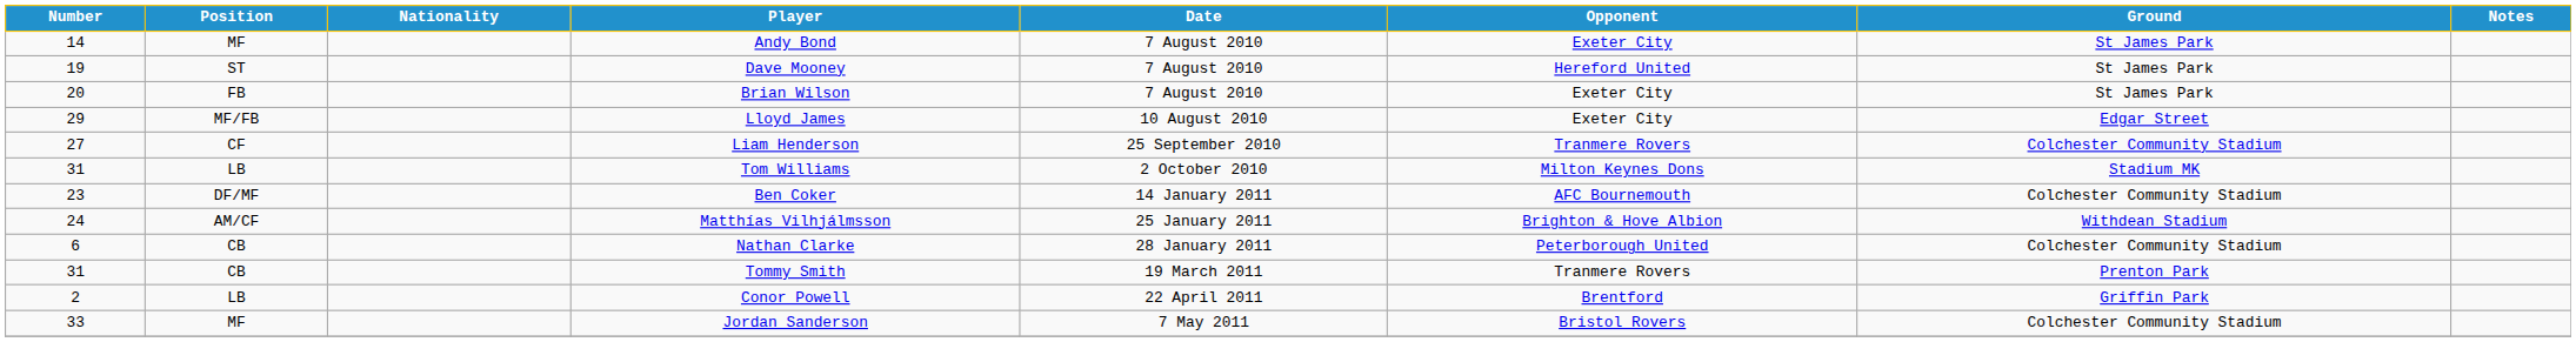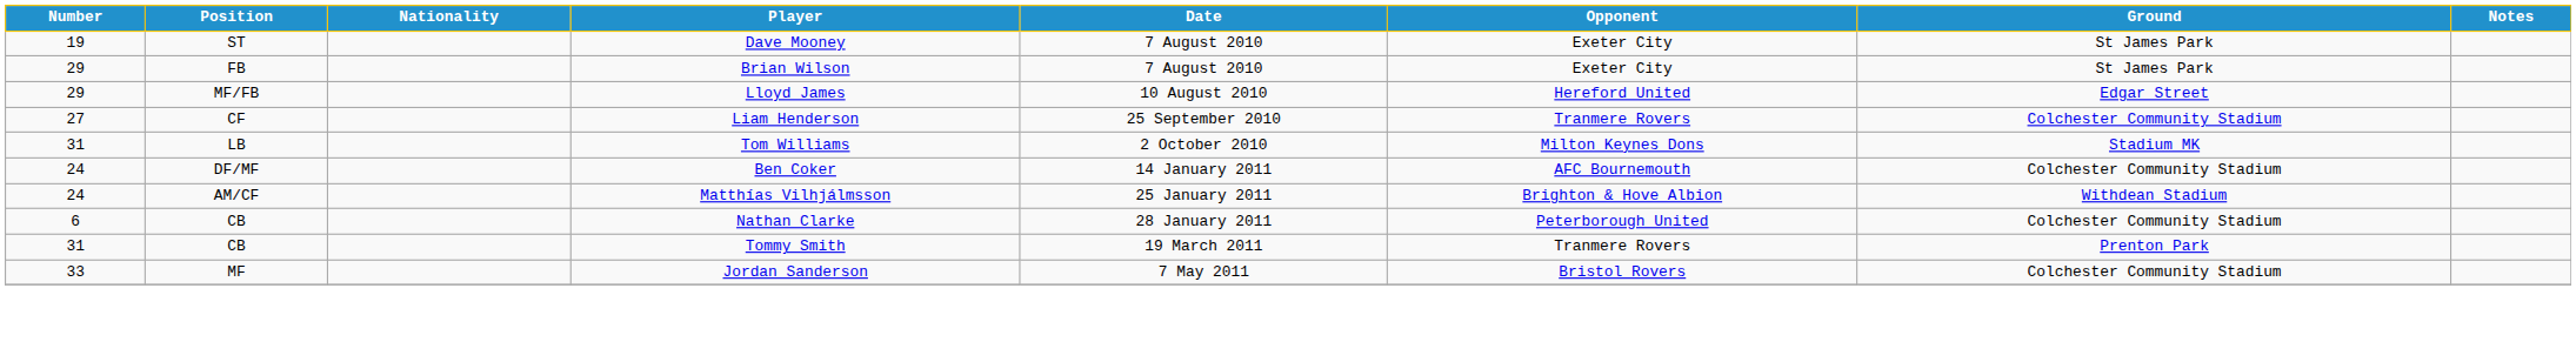- row: 14 | MF | Andy Bond | 7 August 2010 | Exeter City | St James Park
Dave Mooney | Opponent: Hereford United -> Exeter City
Brian Wilson | Number: 20 -> 29
Lloyd James | Opponent: Exeter City -> Hereford United
Ben Coker | Number: 23 -> 24
- row: 2 | LB | Conor Powell | 22 April 2011 | Brentford | Griffin Park
